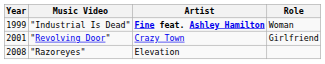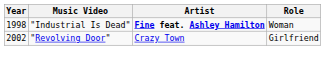"Industrial Is Dead" | Year: 1999 -> 1998
"Revolving Door" | Year: 2001 -> 2002
- row: 2008 | "Razoreyes" | Elevation
